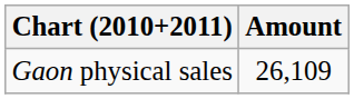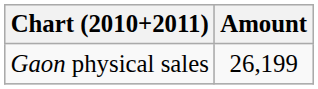Gaon physical sales | Amount: 26,109 -> 26,199
